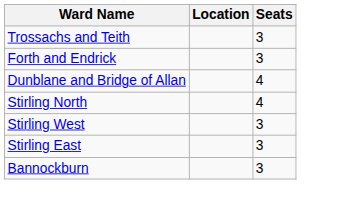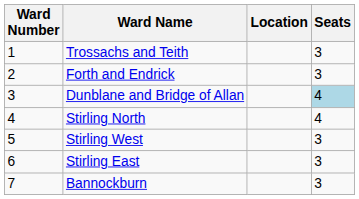+ column: Ward Number | 1 | 2 | 3 | 4 | 5 | 6 | 7
Dunblane and Bridge of Allan | Seats: no background -> lightblue background
